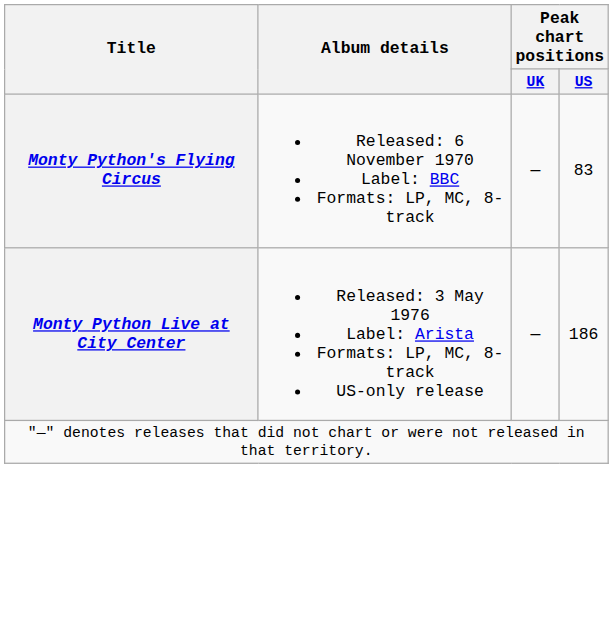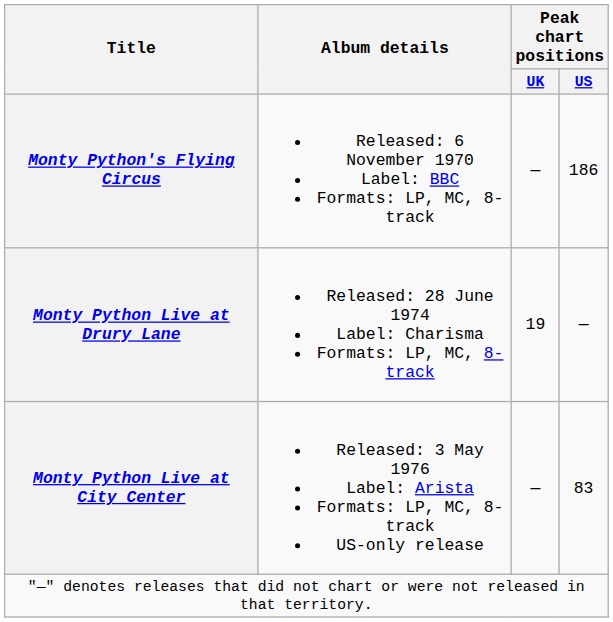Monty Python's Flying Circus | Peak chart positions / US: 83 -> 186
+ row: Monty Python Live at Drury Lane | Released: 28 June 1974 Label: Charisma Formats: LP, MC, 8-track | 19 | —
Monty Python Live at City Center | Peak chart positions / US: 186 -> 83
